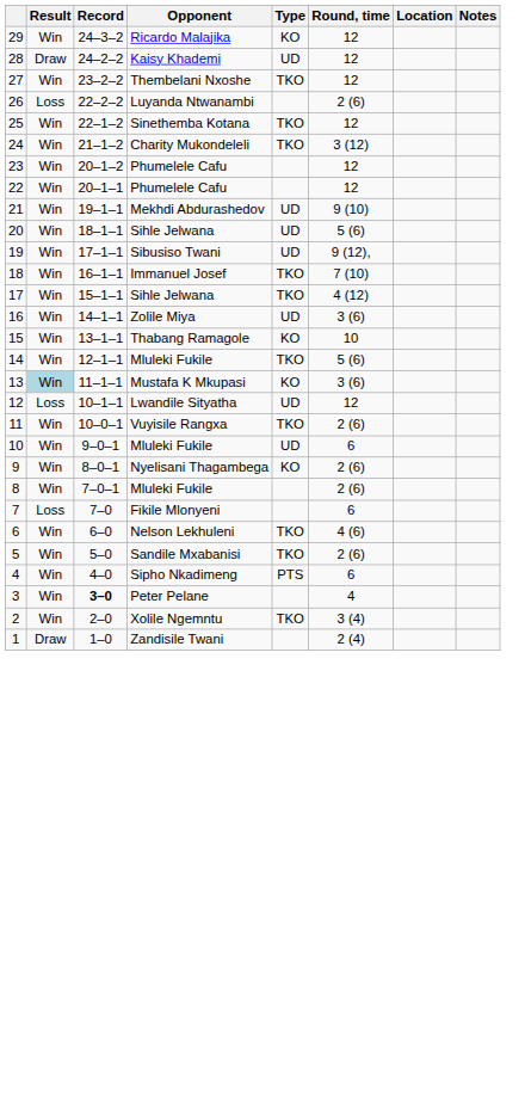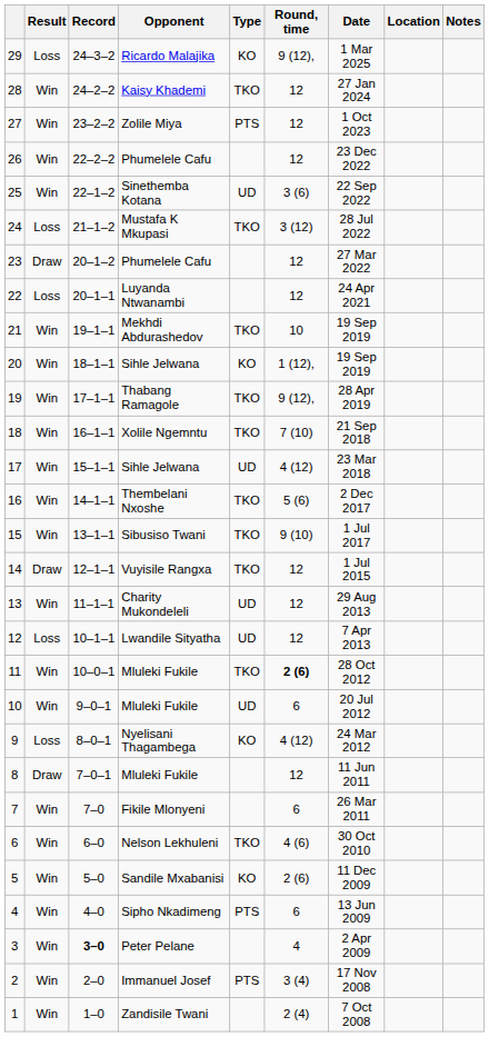+ column: Date | 1 Mar 2025 | 27 Jan 2024 | 1 Oct 2023 | 23 Dec 2022 | 22 Sep 2022 | 28 Jul 2022 | 27 Mar 2022 | 24 Apr 2021 | 19 Sep 2019 | 19 Sep 2019 | 28 Apr 2019 | 21 Sep 2018 | 23 Mar 2018 | 2 Dec 2017 | 1 Jul 2017 | 1 Jul 2015 | 29 Aug 2013 | 7 Apr 2013 | 28 Oct 2012 | 20 Jul 2012 | 24 Mar 2012 | 11 Jun 2011 | 26 Mar 2011 | 30 Oct 2010 | 11 Dec 2009 | 13 Jun 2009 | 2 Apr 2009 | 17 Nov 2008 | 7 Oct 2008
29 | Result: Win -> Loss
29 | Round, time: 12 -> 9 (12),
28 | Result: Draw -> Win
28 | Type: UD -> TKO
27 | Opponent: Thembelani Nxoshe -> Zolile Miya
27 | Type: TKO -> PTS
26 | Result: Loss -> Win
26 | Opponent: Luyanda Ntwanambi -> Phumelele Cafu
26 | Round, time: 2 (6) -> 12
25 | Type: TKO -> UD
25 | Round, time: 12 -> 3 (6)
24 | Result: Win -> Loss
24 | Opponent: Charity Mukondeleli -> Mustafa K Mkupasi
23 | Result: Win -> Draw
22 | Result: Win -> Loss
22 | Opponent: Phumelele Cafu -> Luyanda Ntwanambi
21 | Type: UD -> TKO
21 | Round, time: 9 (10) -> 10
20 | Type: UD -> KO
20 | Round, time: 5 (6) -> 1 (12),
19 | Opponent: Sibusiso Twani -> Thabang Ramagole
19 | Type: UD -> TKO
18 | Opponent: Immanuel Josef -> Xolile Ngemntu
17 | Type: TKO -> UD
16 | Opponent: Zolile Miya -> Thembelani Nxoshe
16 | Type: UD -> TKO
16 | Round, time: 3 (6) -> 5 (6)
15 | Opponent: Thabang Ramagole -> Sibusiso Twani
15 | Type: KO -> TKO
15 | Round, time: 10 -> 9 (10)
14 | Result: Win -> Draw
14 | Opponent: Mluleki Fukile -> Vuyisile Rangxa
14 | Round, time: 5 (6) -> 12
13 | Result: lightblue background -> no background
13 | Opponent: Mustafa K Mkupasi -> Charity Mukondeleli
13 | Type: KO -> UD
13 | Round, time: 3 (6) -> 12
11 | Opponent: Vuyisile Rangxa -> Mluleki Fukile
11 | Round, time: normal -> bold
9 | Result: Win -> Loss
9 | Round, time: 2 (6) -> 4 (12)
8 | Result: Win -> Draw
8 | Round, time: 2 (6) -> 12
7 | Result: Loss -> Win
5 | Type: TKO -> KO
2 | Opponent: Xolile Ngemntu -> Immanuel Josef
2 | Type: TKO -> PTS
1 | Result: Draw -> Win
